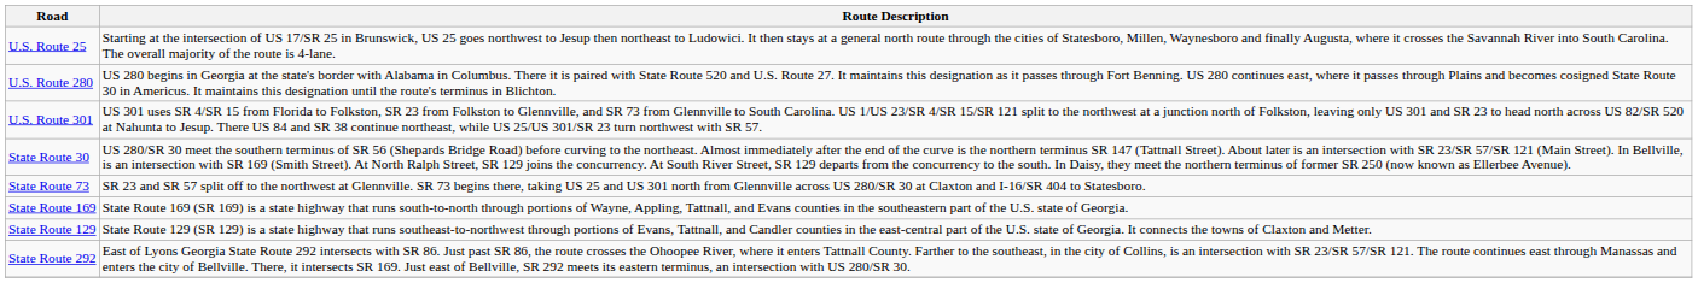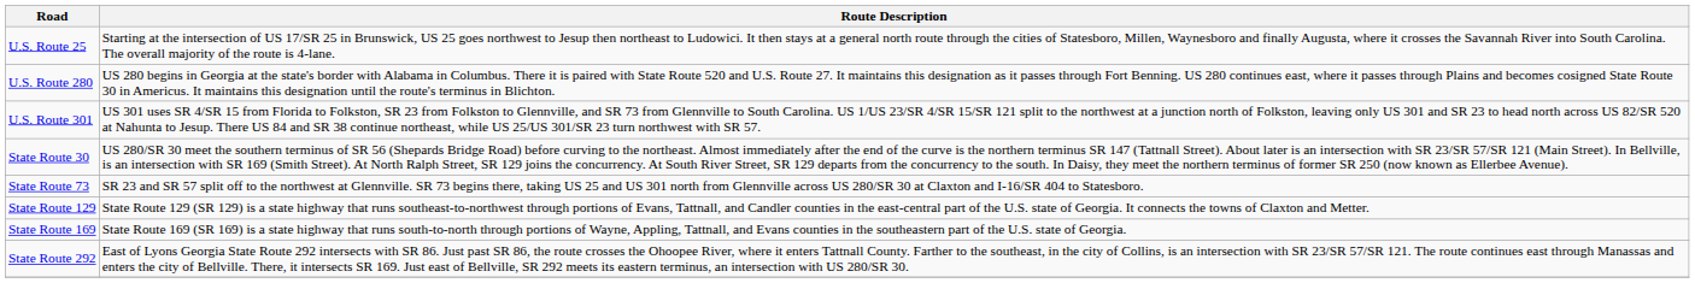rows swapped: State Route 129 <-> State Route 169
